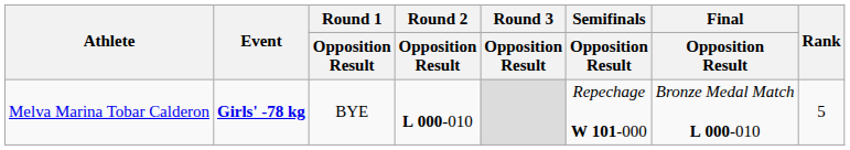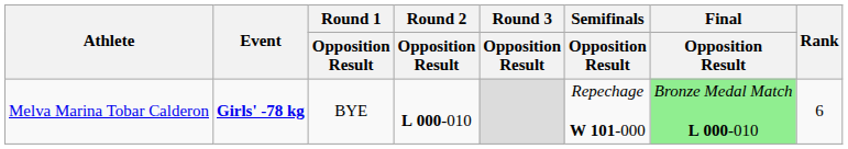Melva Marina Tobar Calderon | Final / Opposition Result: no background -> lightgreen background
Melva Marina Tobar Calderon | Rank: 5 -> 6
